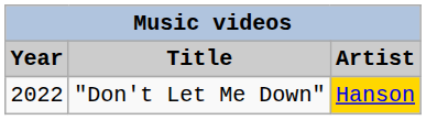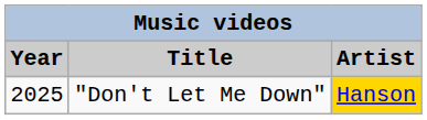"Don't Let Me Down" | Year: 2022 -> 2025
